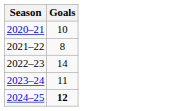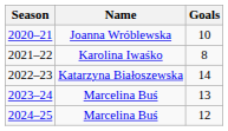+ column: Name | Joanna Wróblewska | Karolina Iwaśko | Katarzyna Białoszewska | Marcelina Buś | Marcelina Buś
2023–24 | Goals: 11 -> 13
2024–25 | Goals: bold -> normal
